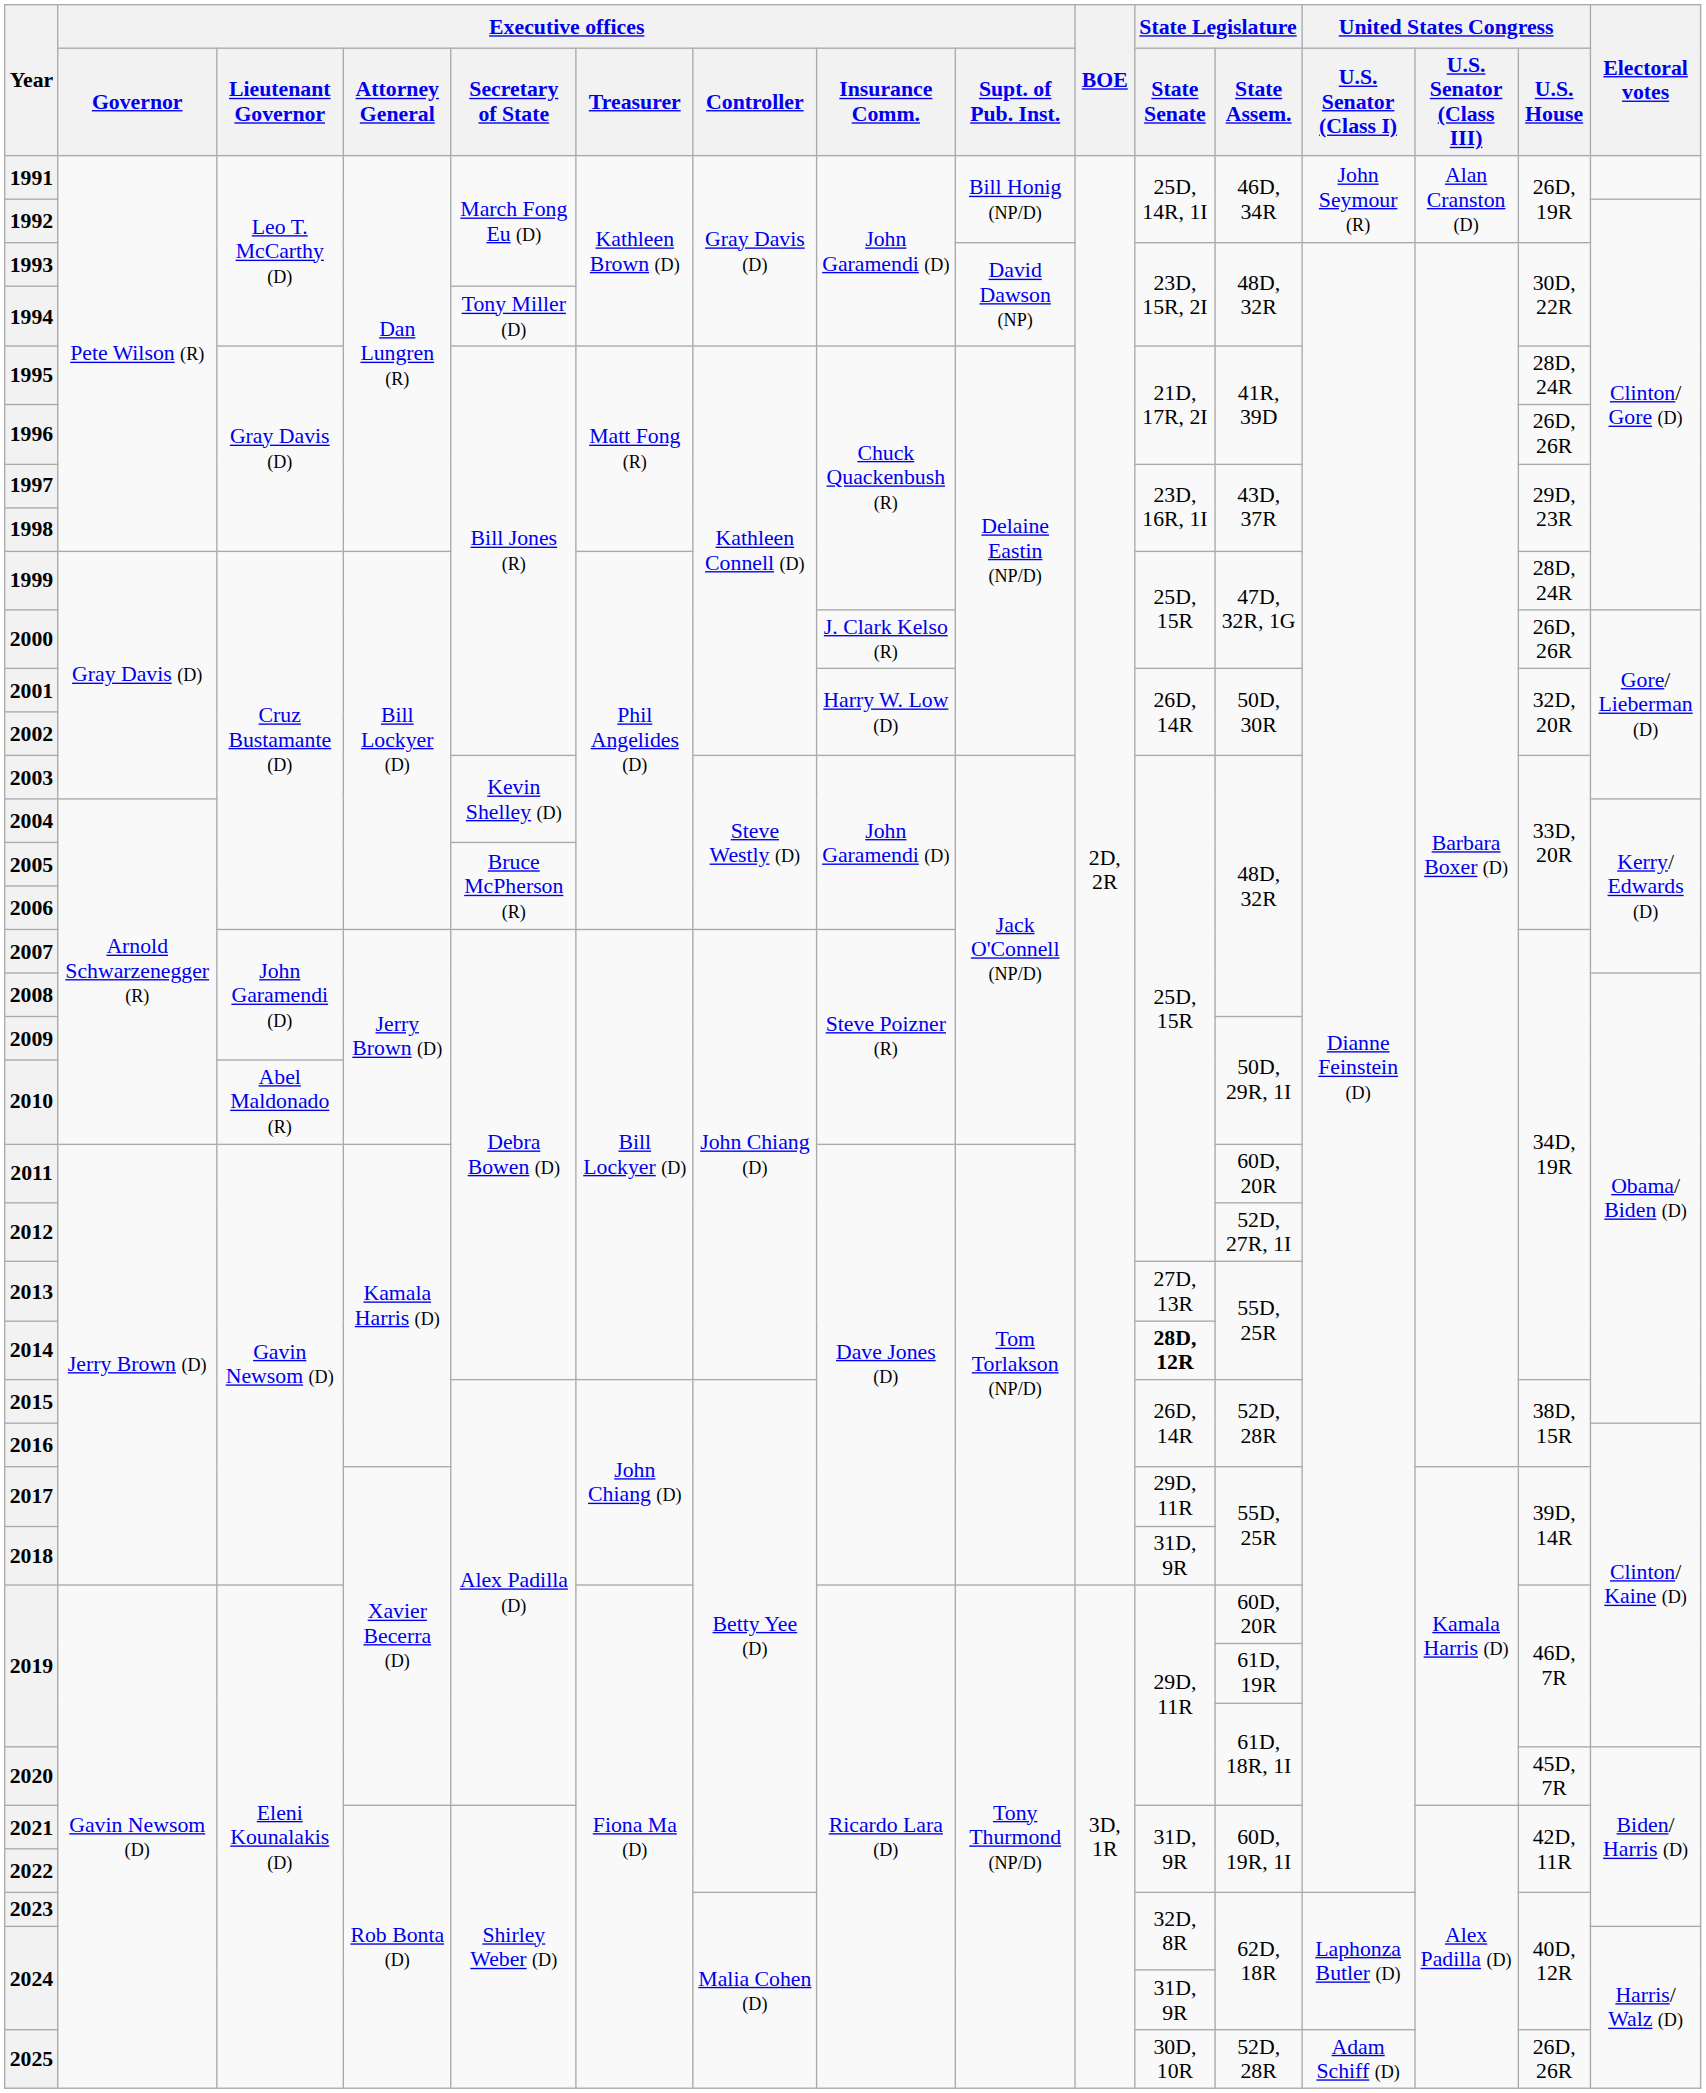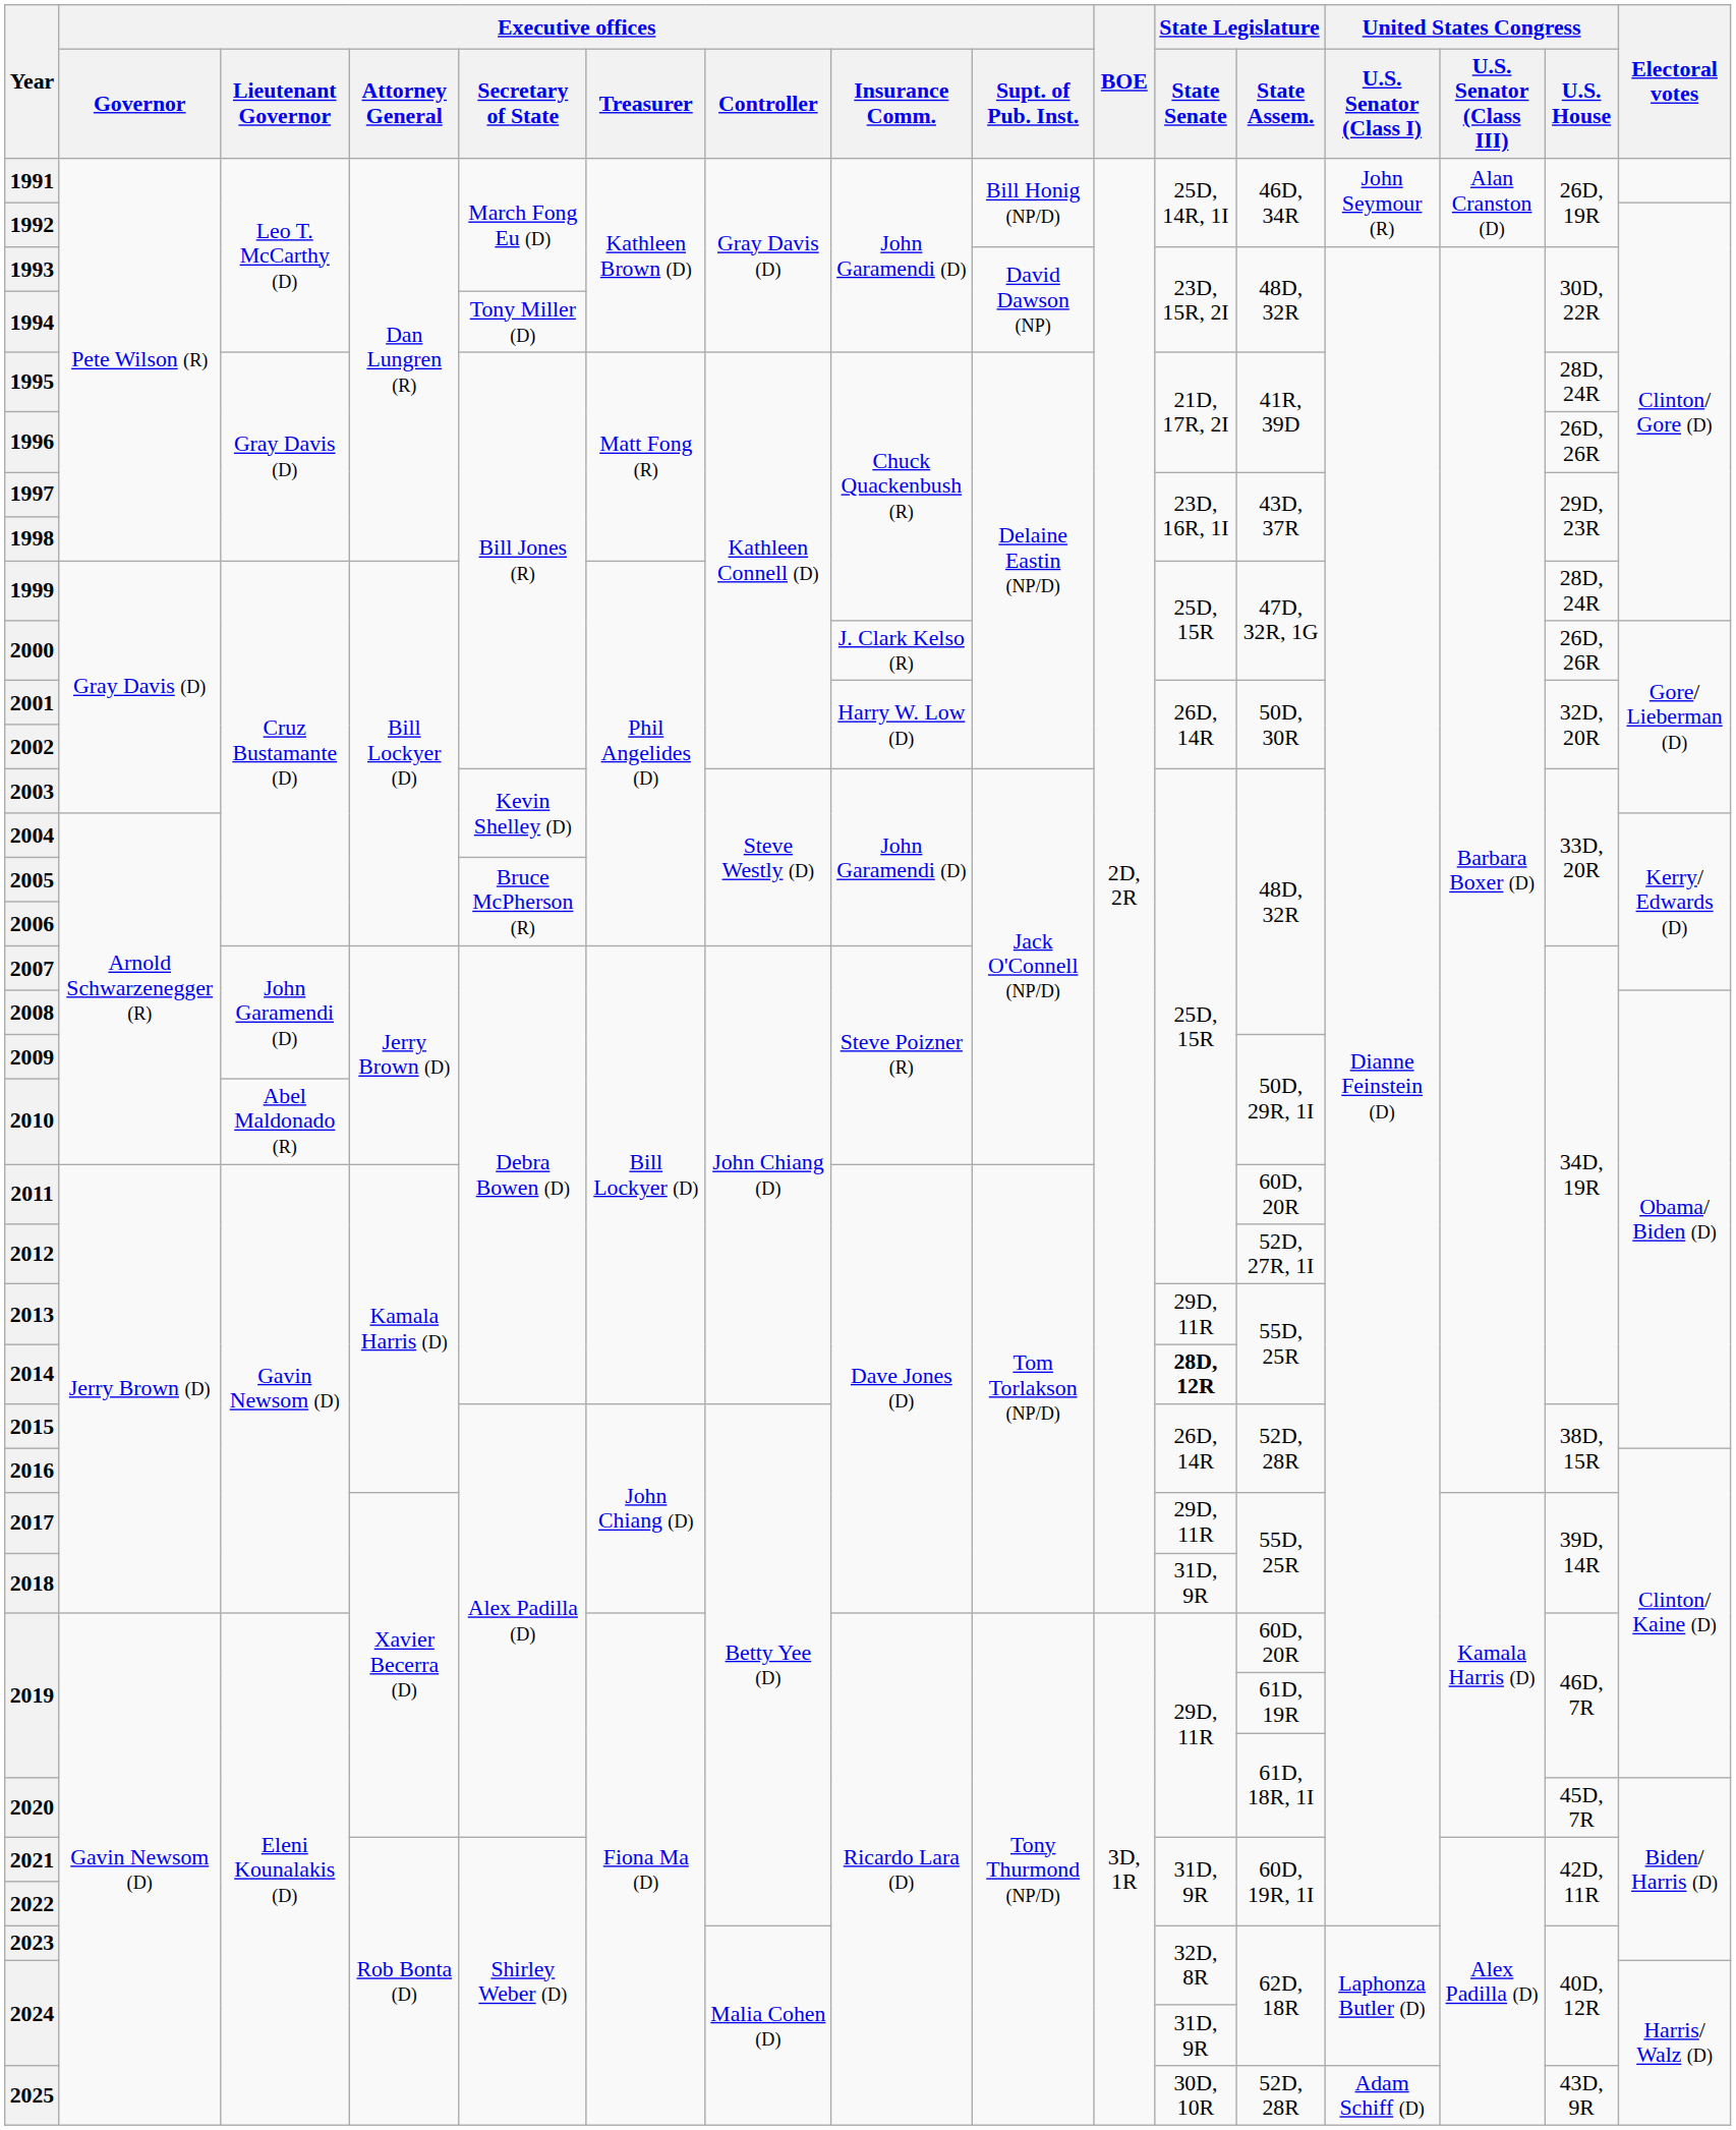2013 | State Legislature / State Senate: 27D, 13R -> 29D, 11R
2025 | United States Congress / U.S. House: 26D, 26R -> 43D, 9R
